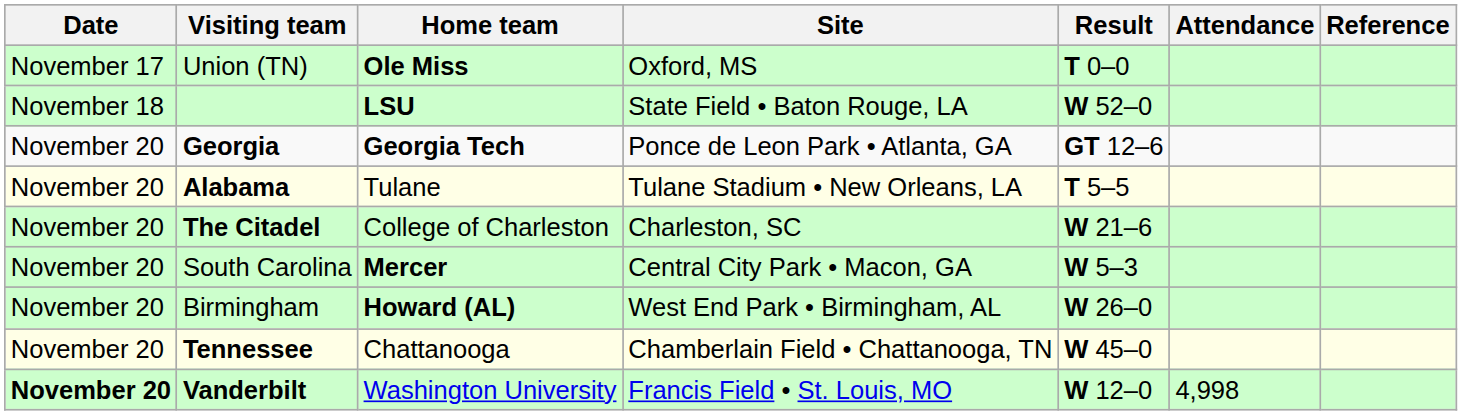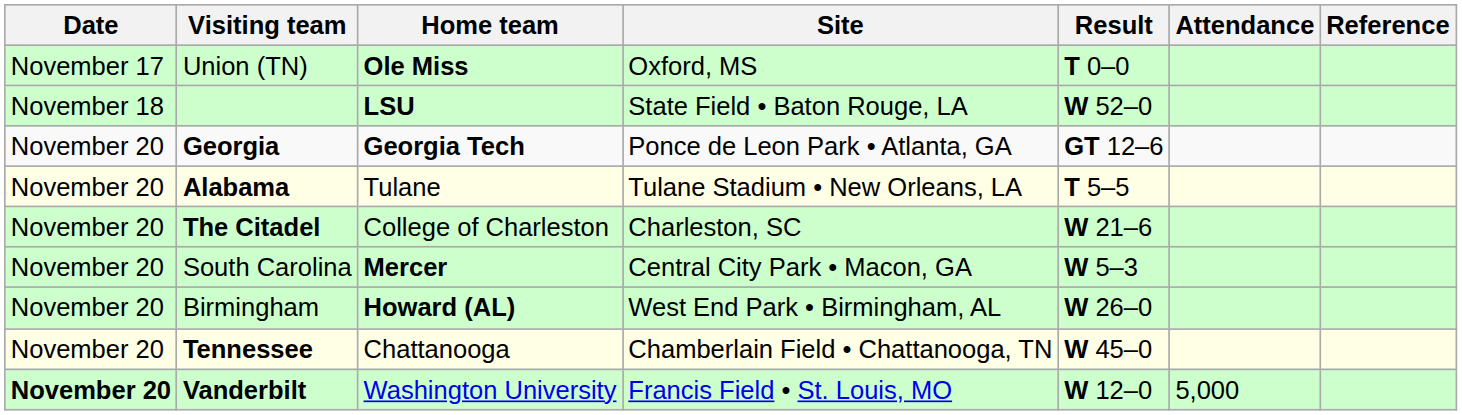Vanderbilt | Attendance: 4,998 -> 5,000
